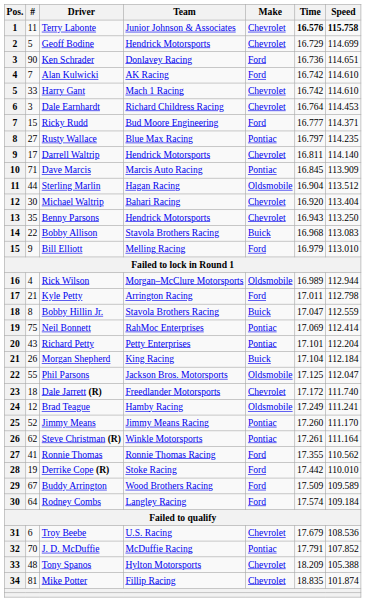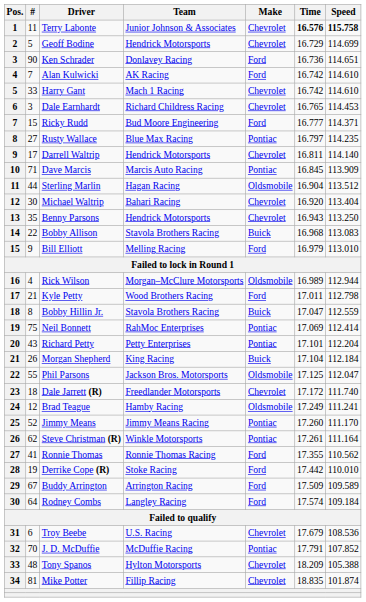Dale Earnhardt | Time: 16.764 -> 16.765
Kyle Petty | Team: Arrington Racing -> Wood Brothers Racing
Buddy Arrington | Team: Wood Brothers Racing -> Arrington Racing
